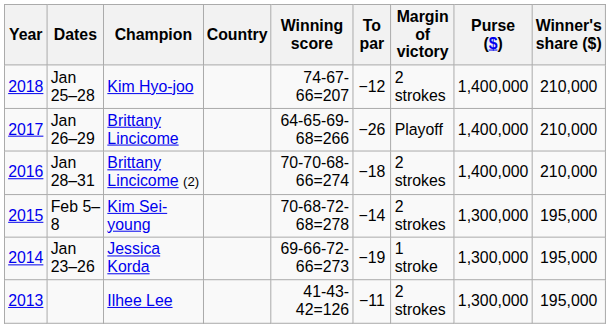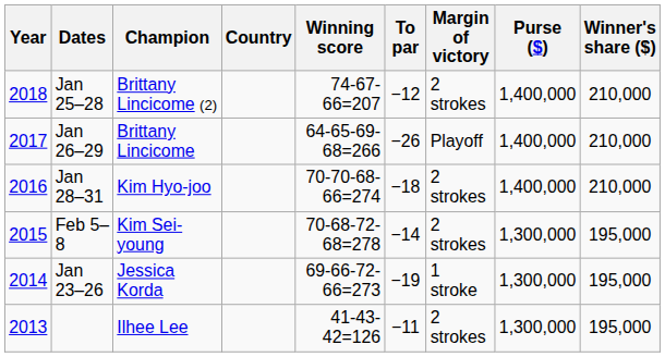Jan 25–28 | Champion: Kim Hyo-joo -> Brittany Lincicome (2)
Jan 28–31 | Champion: Brittany Lincicome (2) -> Kim Hyo-joo
